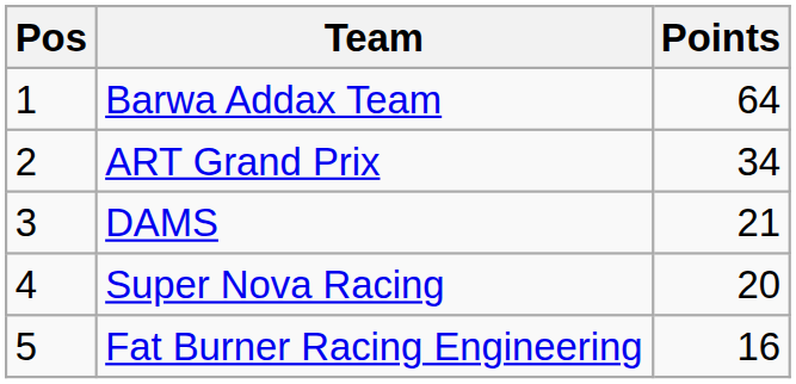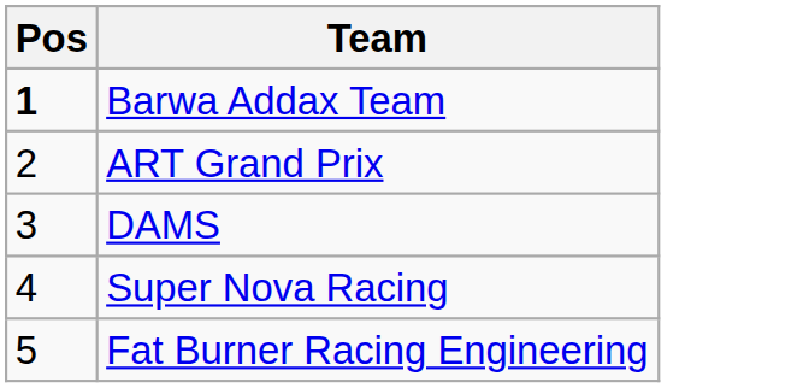- column: Points | 64 | 34 | 21 | 20 | 16
Barwa Addax Team | Pos: normal -> bold
